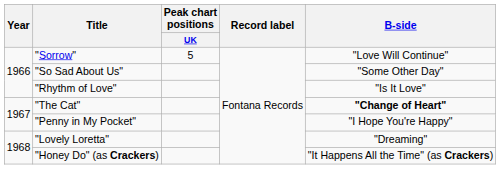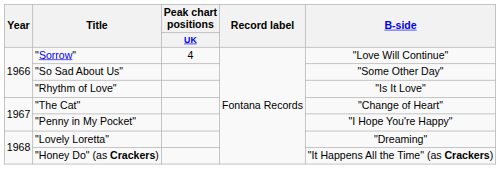"Sorrow" | Peak chart positions / UK: 5 -> 4
"The Cat" | B-side: bold -> normal
